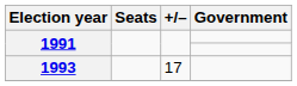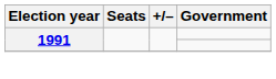- row: 1993 | 17
